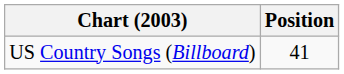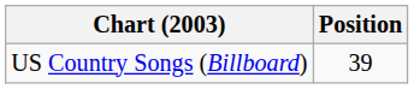US Country Songs (Billboard) | Position: 41 -> 39
